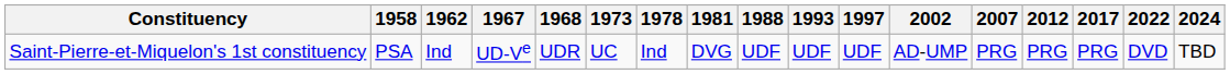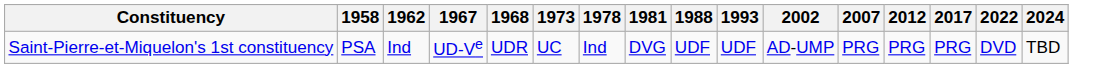- column: 1997 | UDF
